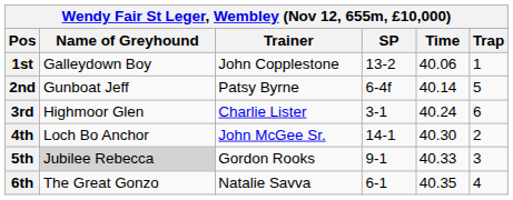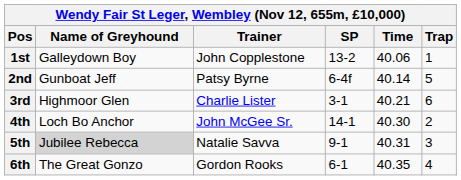3rd | Time: 40.24 -> 40.21
5th | Trainer: Gordon Rooks -> Natalie Savva
5th | Time: 40.33 -> 40.31
6th | Trainer: Natalie Savva -> Gordon Rooks
